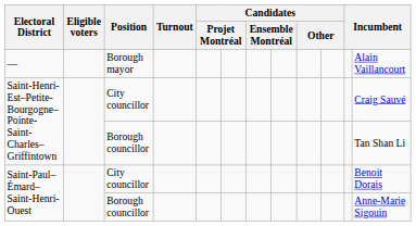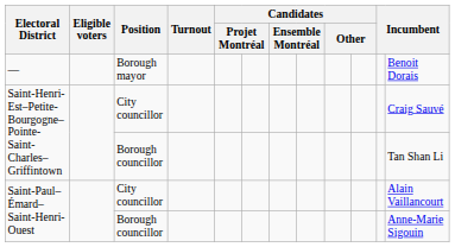— | column 12: Alain Vaillancourt -> Benoit Dorais
Saint-Paul–Émard–Saint-Henri-Ouest / City councillor | column 12: Benoit Dorais -> Alain Vaillancourt
